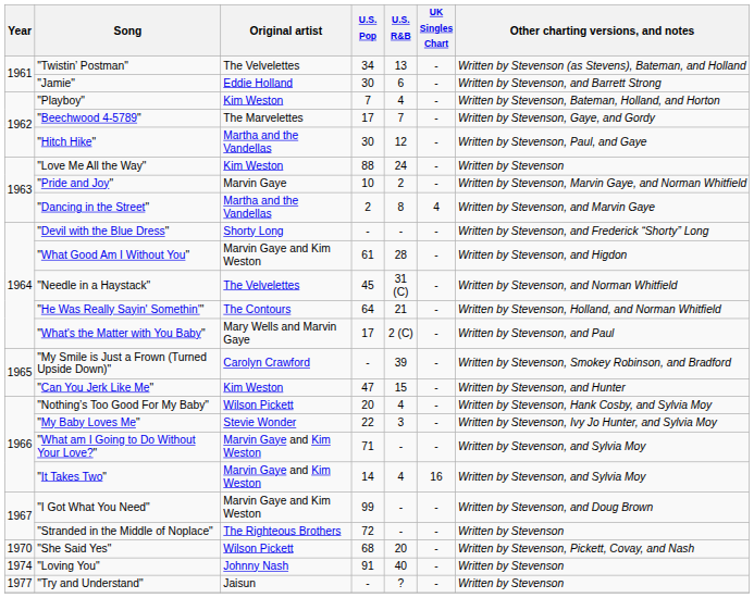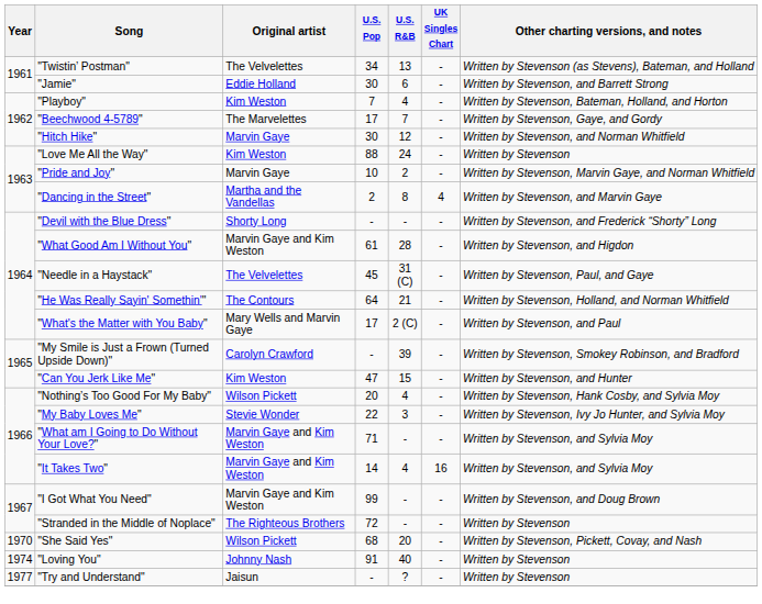"Hitch Hike" | Original artist: Martha and the Vandellas -> Marvin Gaye
"Hitch Hike" | Other charting versions, and notes: Written by Stevenson, Paul, and Gaye -> Written by Stevenson, and Norman Whitfield
"Needle in a Haystack" | Other charting versions, and notes: Written by Stevenson, and Norman Whitfield -> Written by Stevenson, Paul, and Gaye
